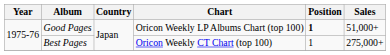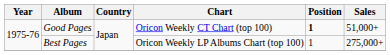Good Pages | Chart: Oricon Weekly LP Albums Chart (top 100) -> Oricon Weekly CT Chart (top 100)
Best Pages | Chart: Oricon Weekly CT Chart (top 100) -> Oricon Weekly LP Albums Chart (top 100)
